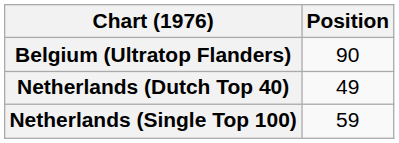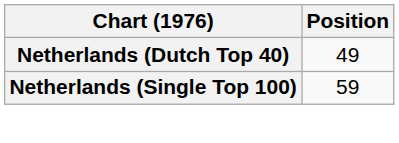- row: Belgium (Ultratop Flanders) | 90
